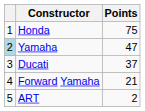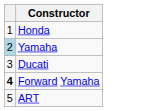- column: Points | 75 | 47 | 37 | 21 | 2
Forward Yamaha | column 1: normal -> bold
